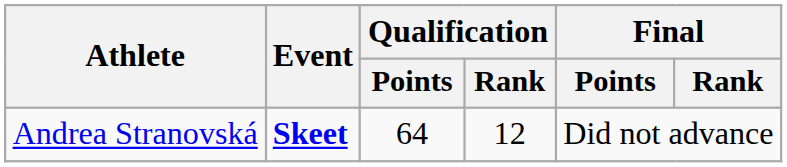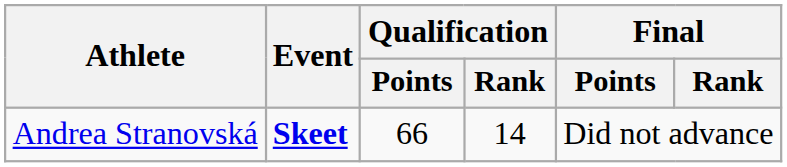Andrea Stranovská | Qualification / Points: 64 -> 66
Andrea Stranovská | Qualification / Rank: 12 -> 14
